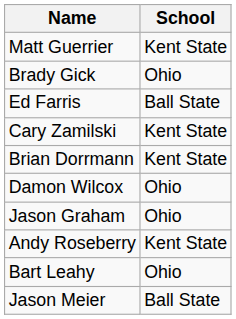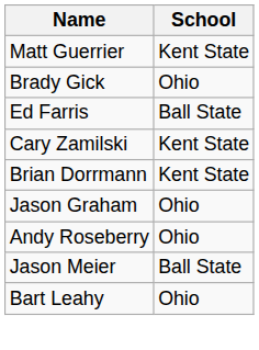- row: Damon Wilcox | Ohio
Andy Roseberry | School: Kent State -> Ohio
rows swapped: Jason Meier <-> Bart Leahy
